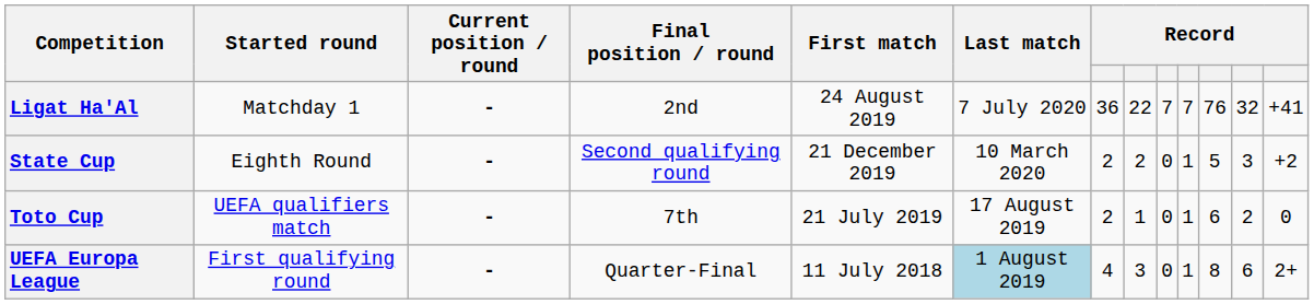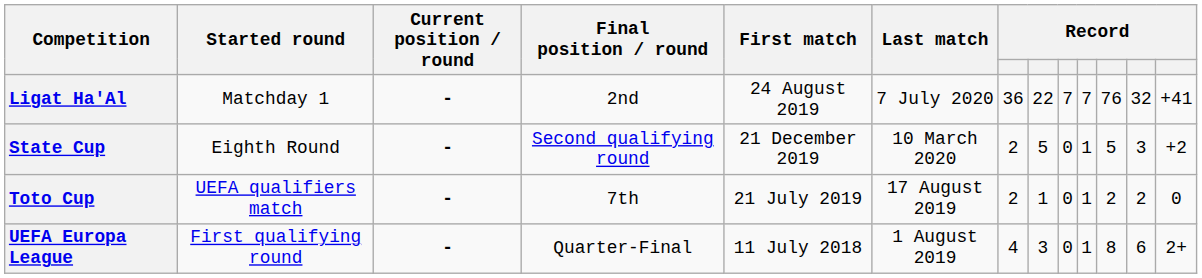State Cup | column 8: 2 -> 5
Toto Cup | column 11: 6 -> 2
UEFA Europa League | Last match: lightblue background -> no background
